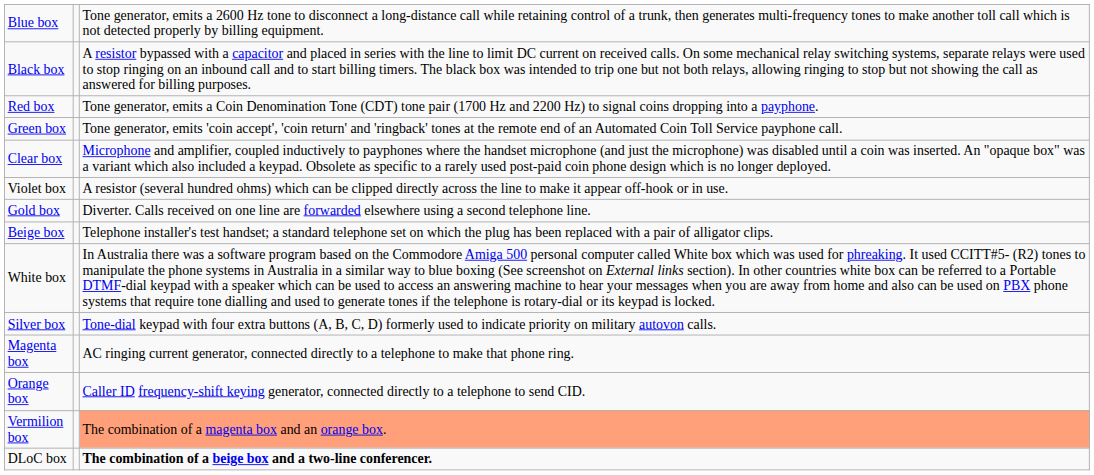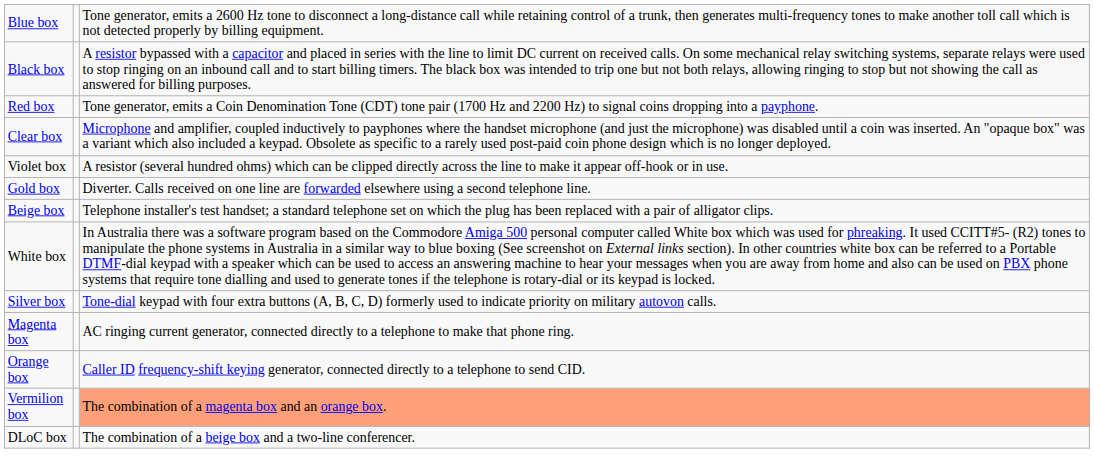- row: Green box | Tone generator, emits 'coin accept', 'coin return' and 'ringback' tones at the remote end of an Automated Coin Toll Service payphone call.
DLoC box | column 3: bold -> normal
